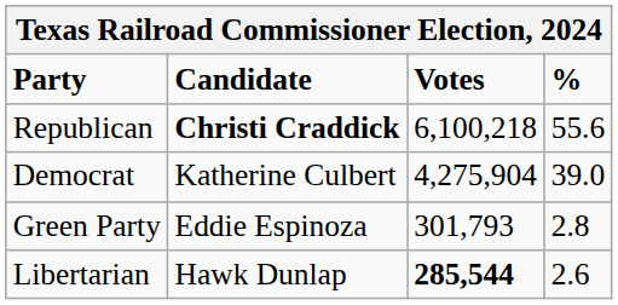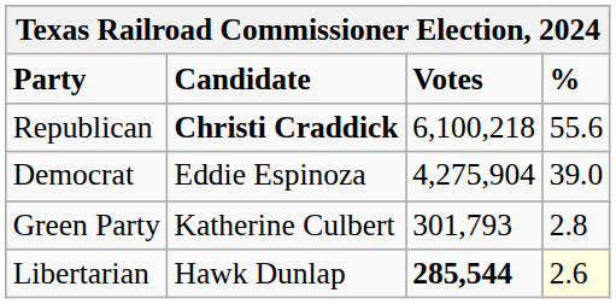Democrat | Candidate: Katherine Culbert -> Eddie Espinoza
Green Party | Candidate: Eddie Espinoza -> Katherine Culbert
Libertarian | %: no background -> lightyellow background
